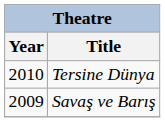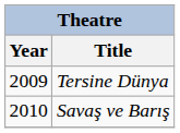Tersine Dünya | Year: 2010 -> 2009
Savaş ve Barış | Year: 2009 -> 2010
